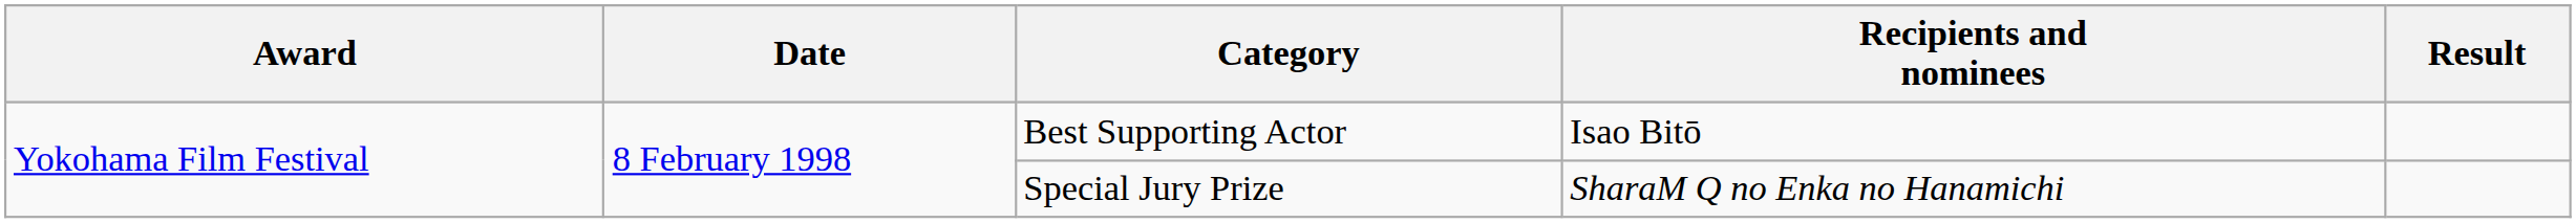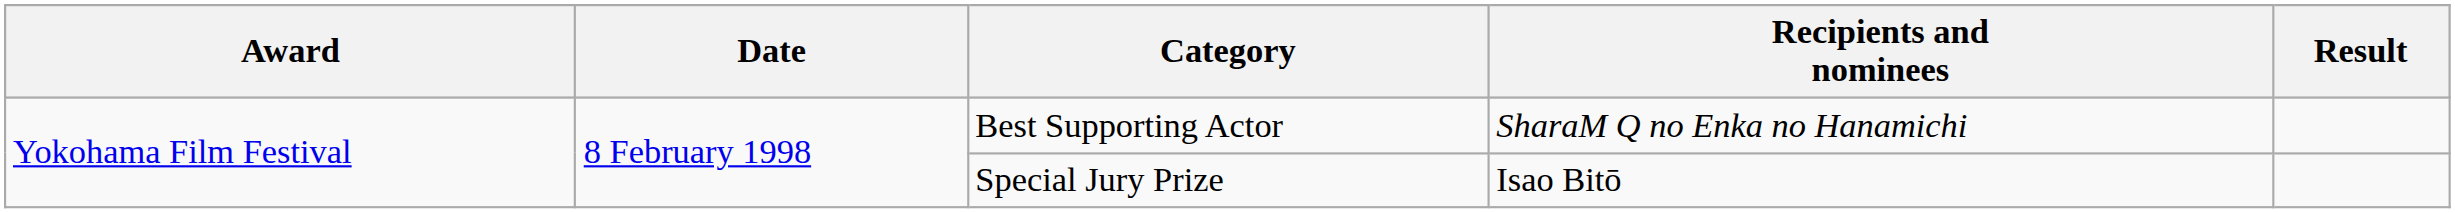Best Supporting Actor | Recipients and nominees: Isao Bitō -> SharaM Q no Enka no Hanamichi
Special Jury Prize | Recipients and nominees: SharaM Q no Enka no Hanamichi -> Isao Bitō
